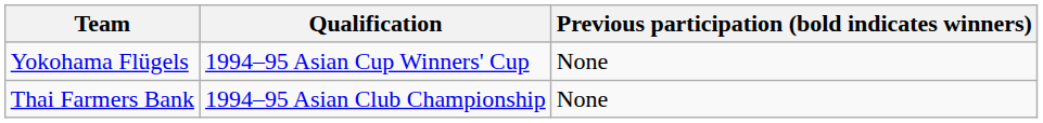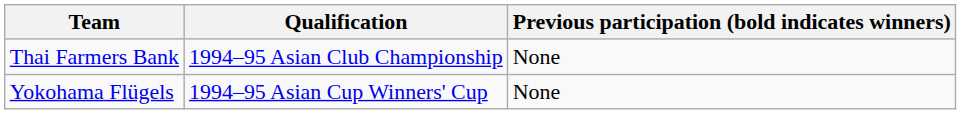rows swapped: Thai Farmers Bank <-> Yokohama Flügels
